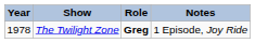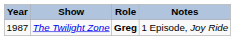The Twilight Zone | Year: 1978 -> 1987
